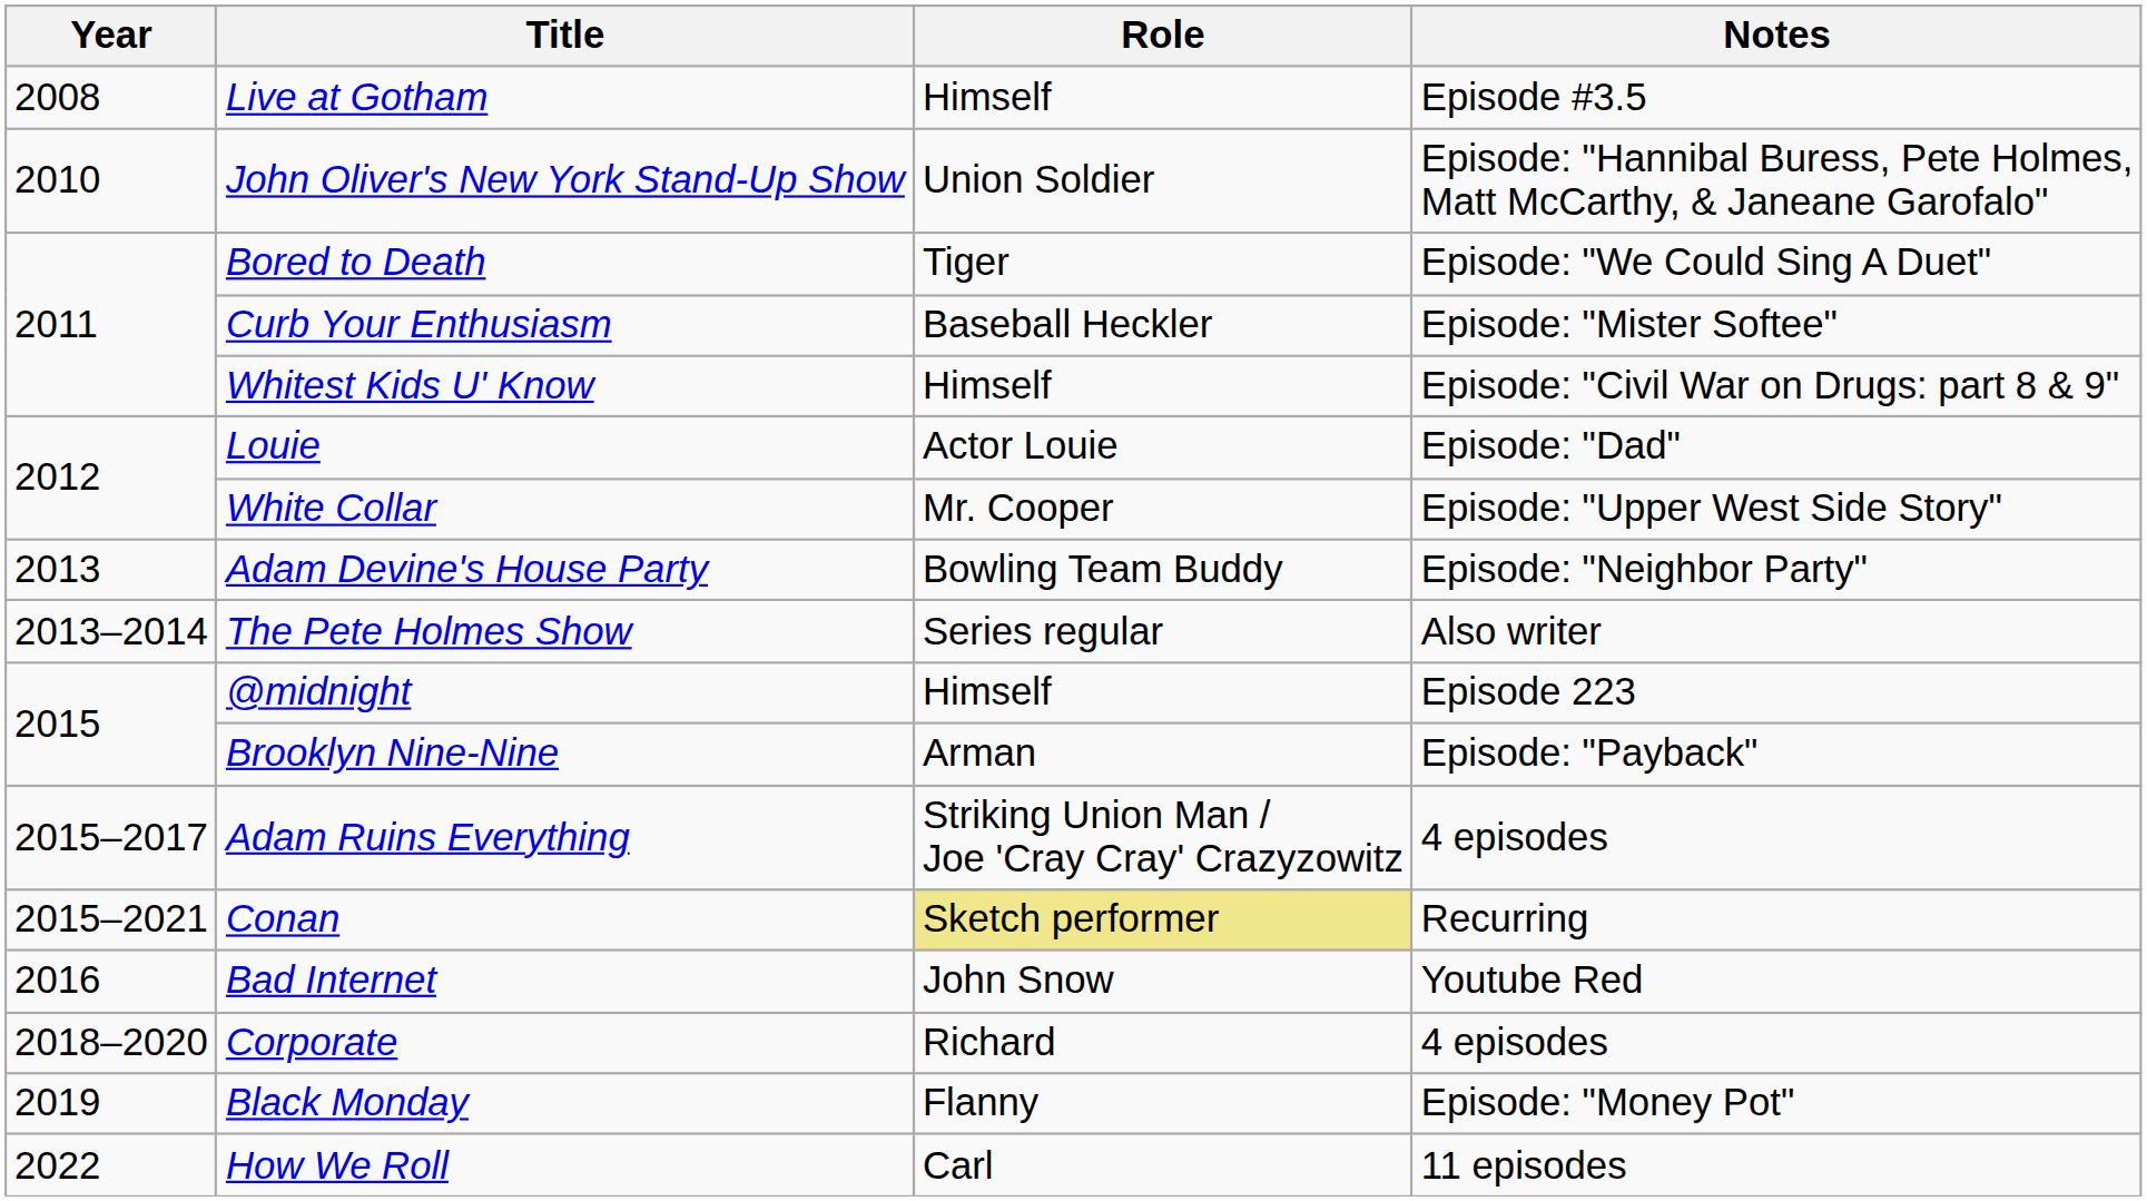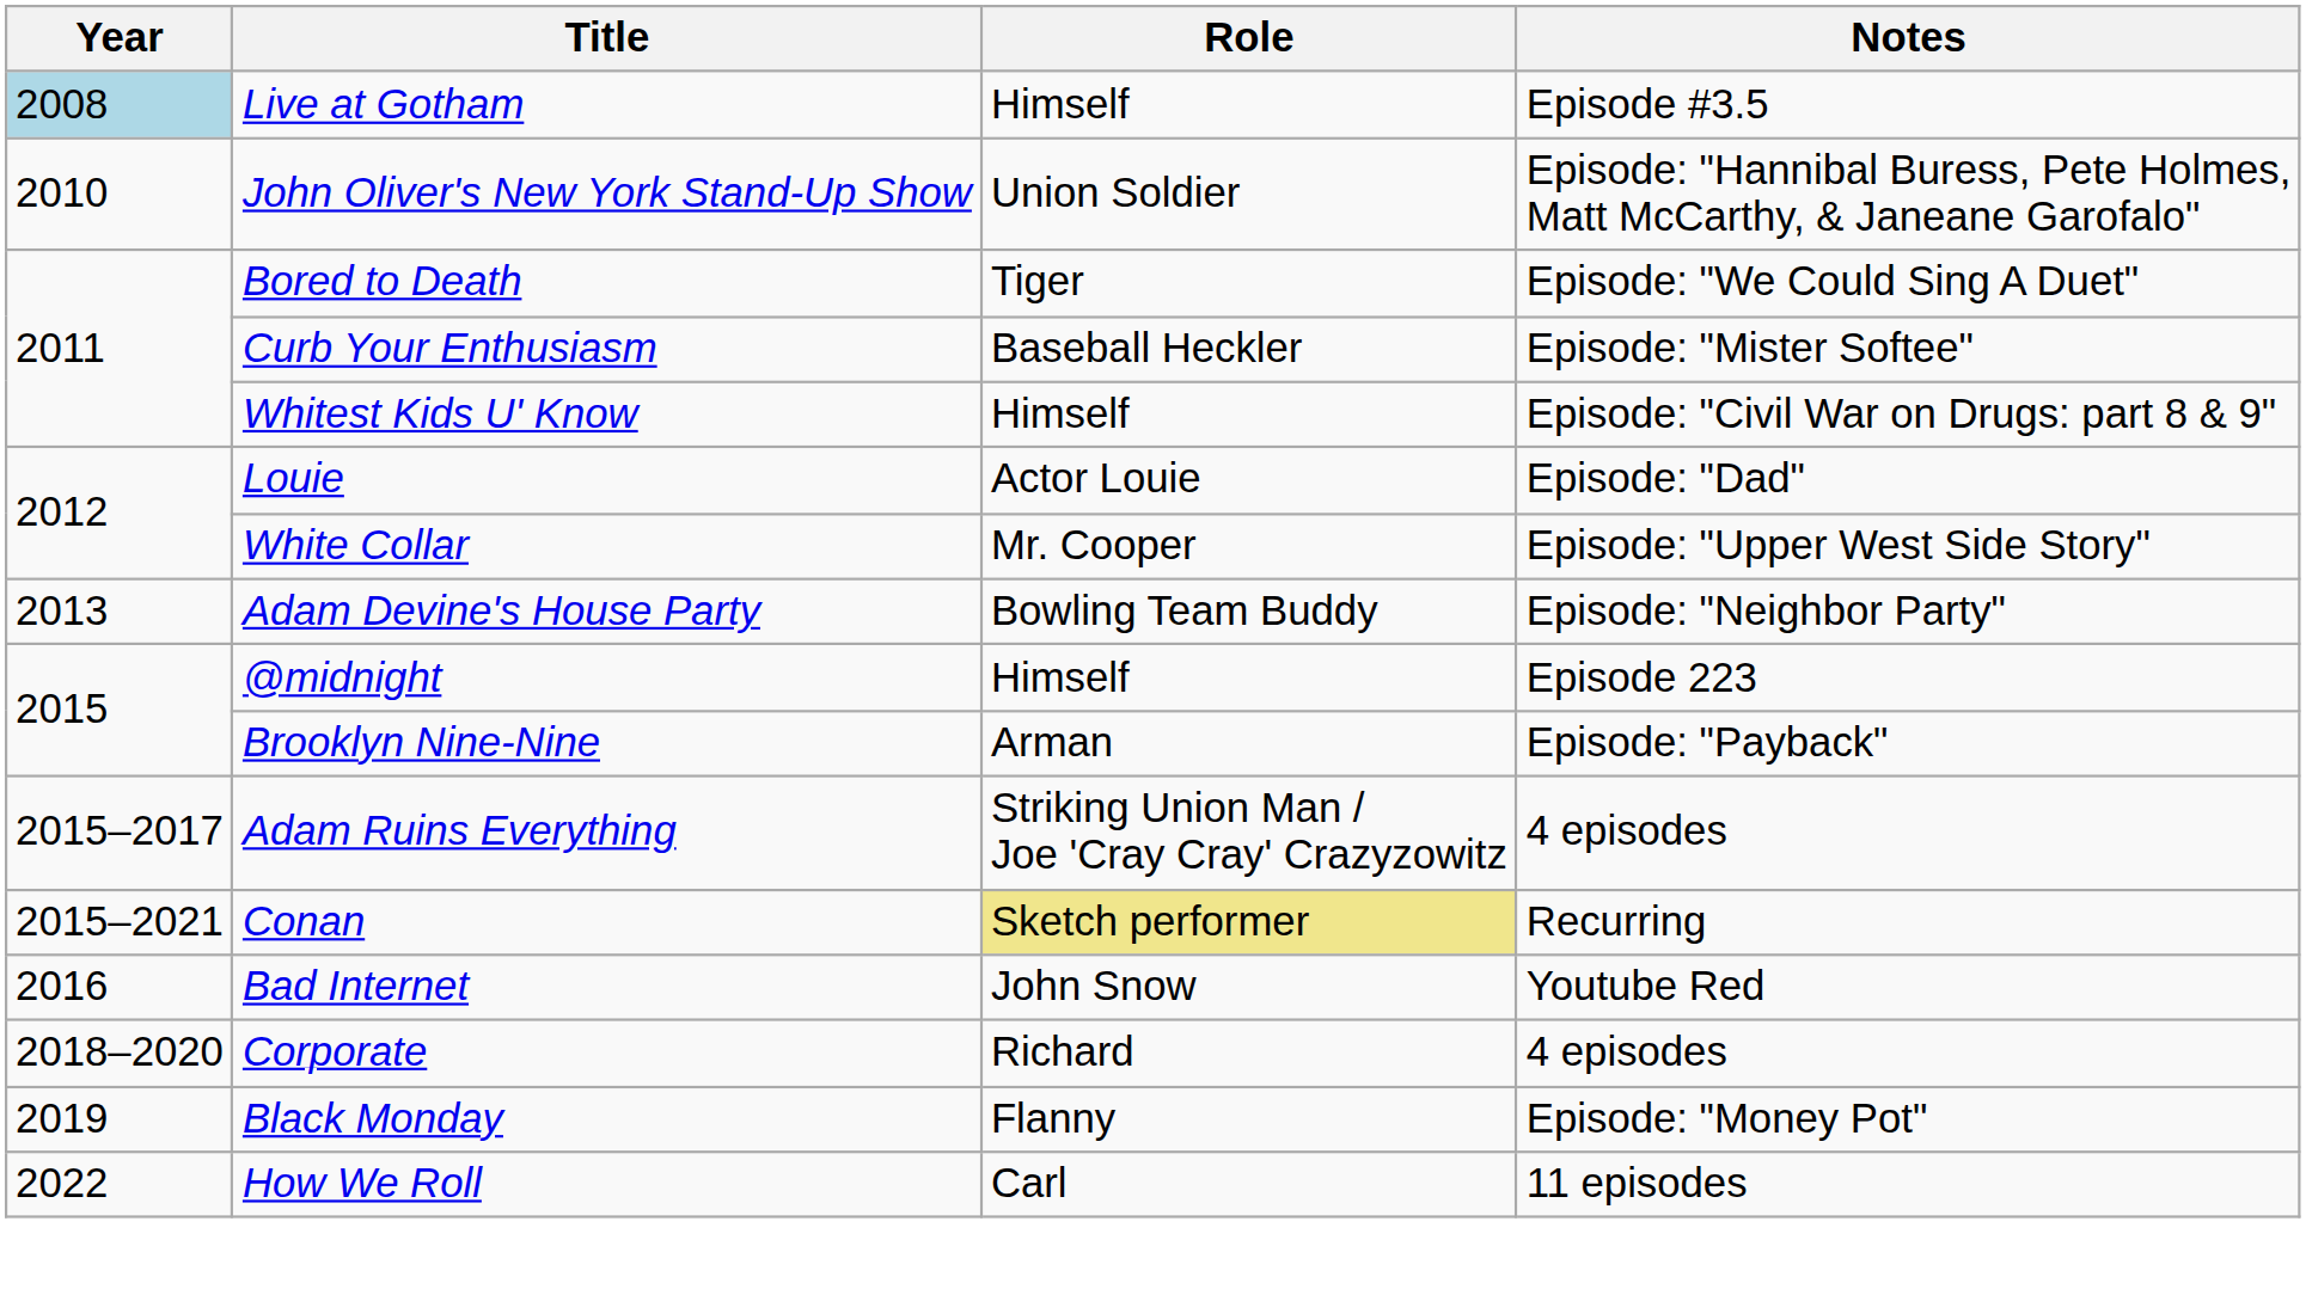Live at Gotham | Year: no background -> lightblue background
- row: 2013–2014 | The Pete Holmes Show | Series regular | Also writer
